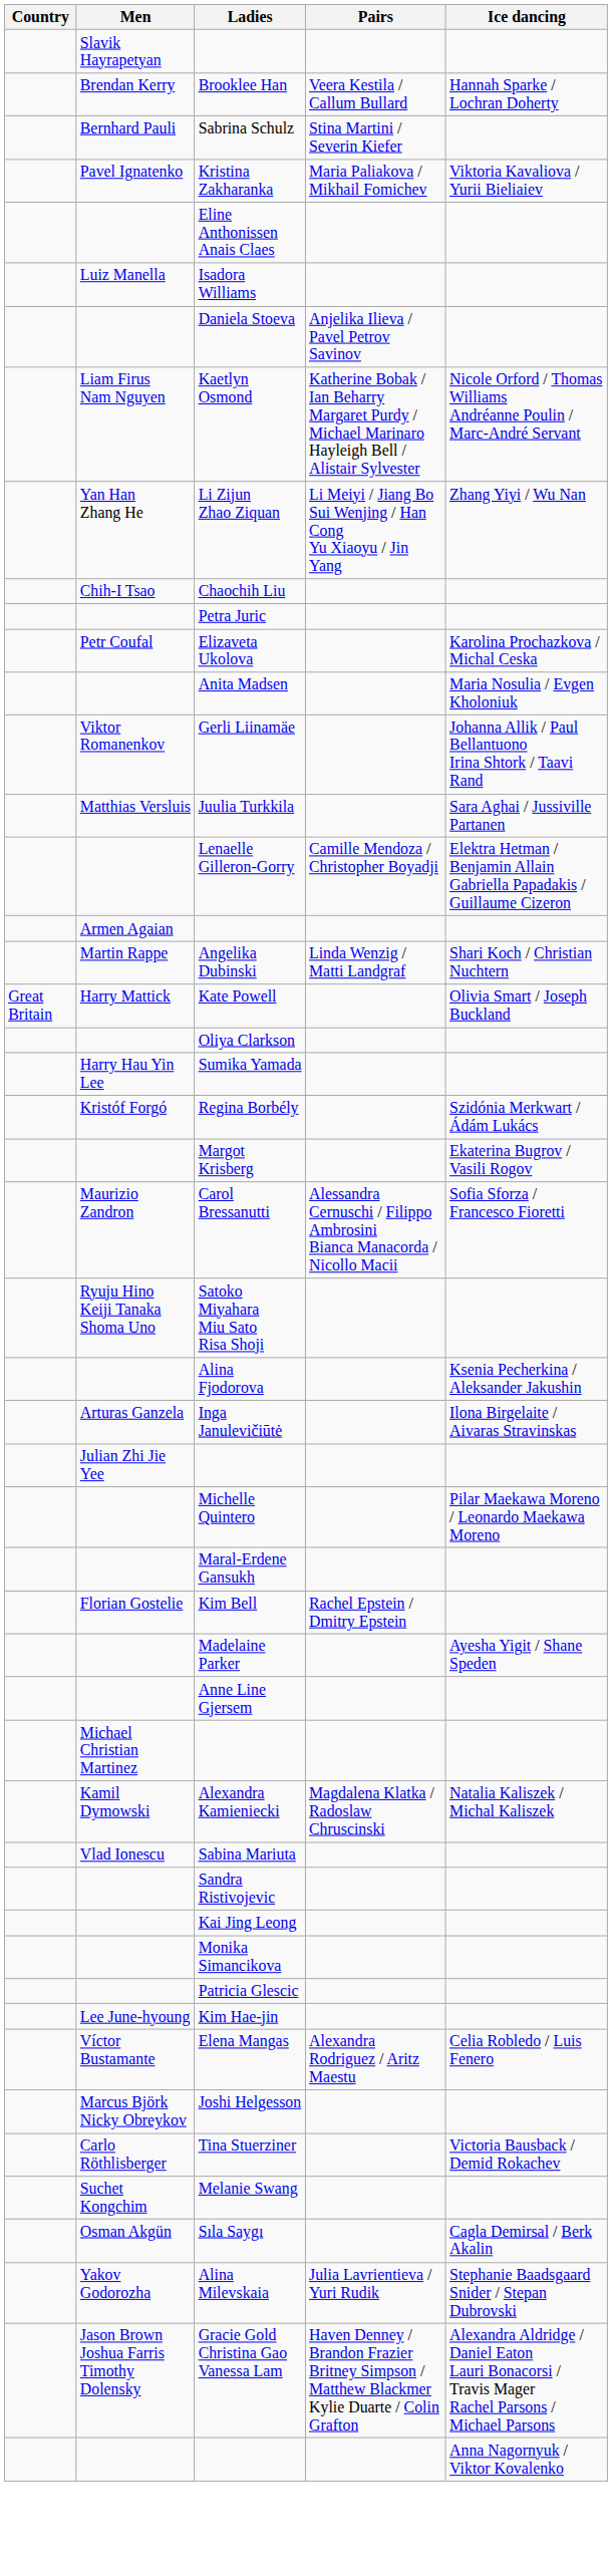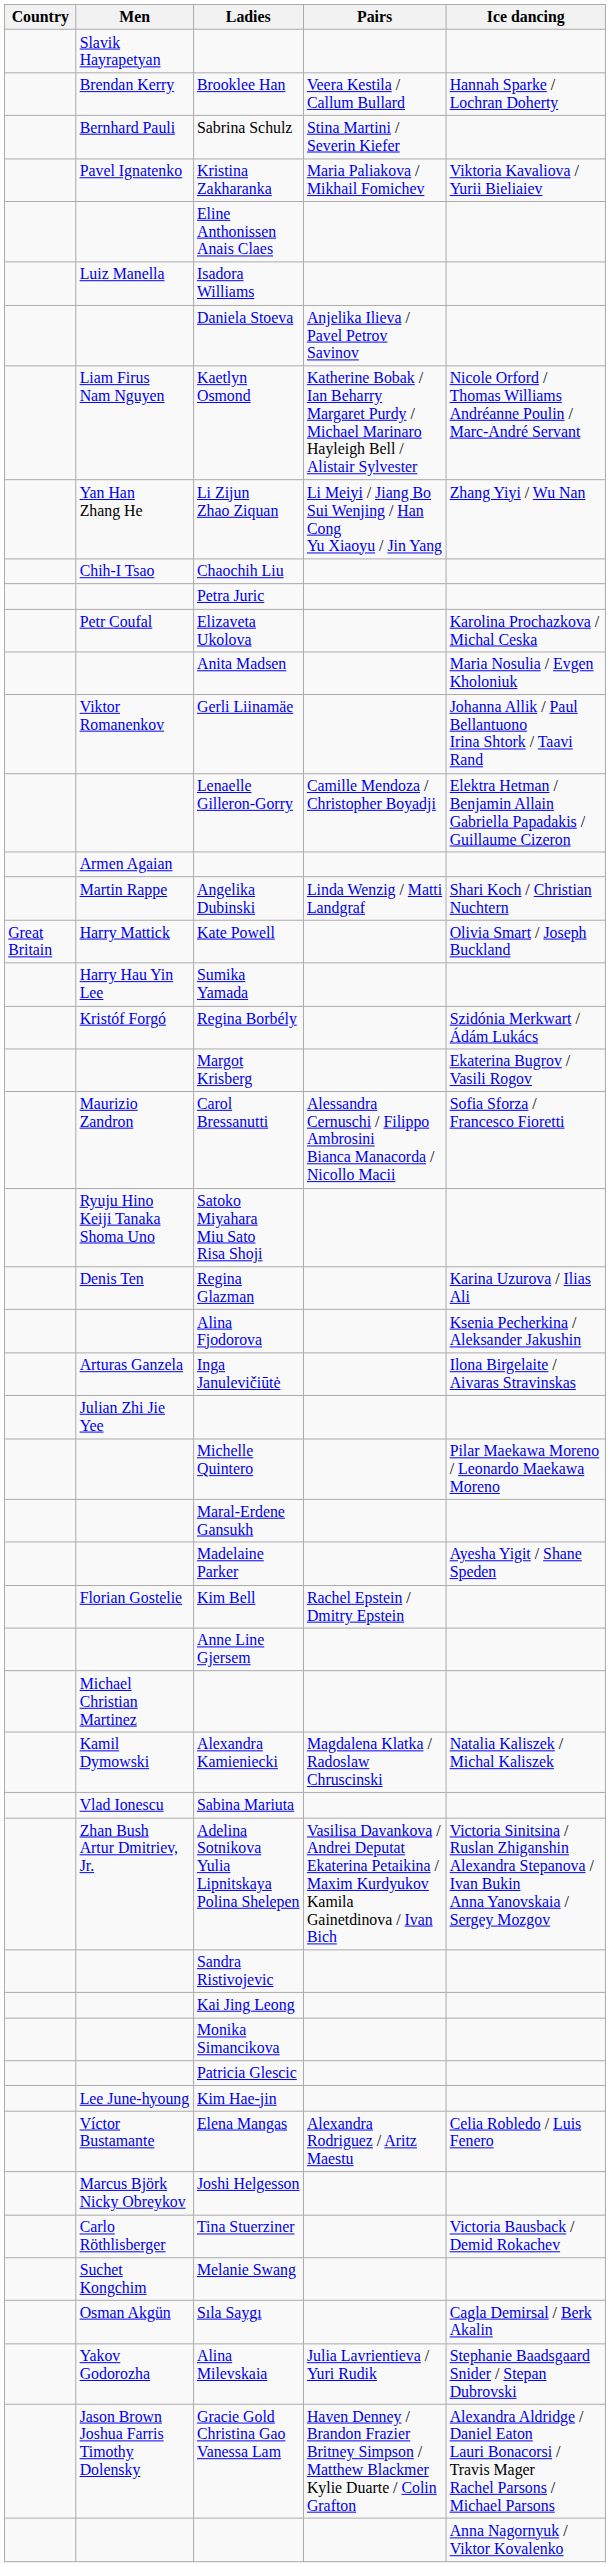- row: Matthias Versluis | Juulia Turkkila | Sara Aghai / Jussiville Partanen
- row: Oliya Clarkson
+ row: Denis Ten | Regina Glazman | Karina Uzurova / Ilias Ali
rows swapped: Kim Bell <-> Madelaine Parker
+ row: Zhan Bush Artur Dmitriev, Jr. | Adelina Sotnikova Yulia Lipnitskaya Polina Shelepen | Vasilisa Davankova / Andrei Deputat Ekaterina Petaikina / Maxim Kurdyukov Kamila Gainetdinova / Ivan Bich | Victoria Sinitsina / Ruslan Zhiganshin Alexandra Stepanova / Ivan Bukin Anna Yanovskaia / Sergey Mozgov
